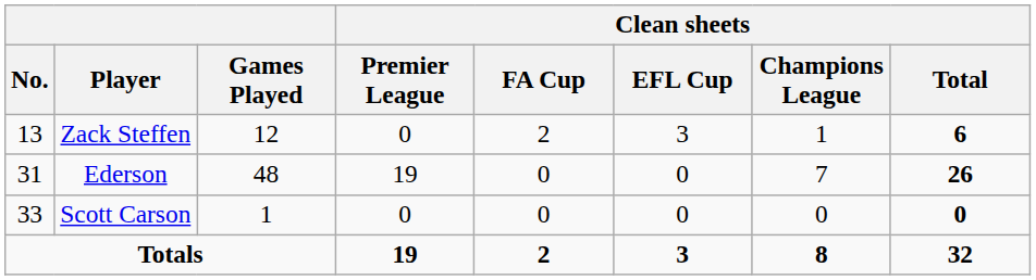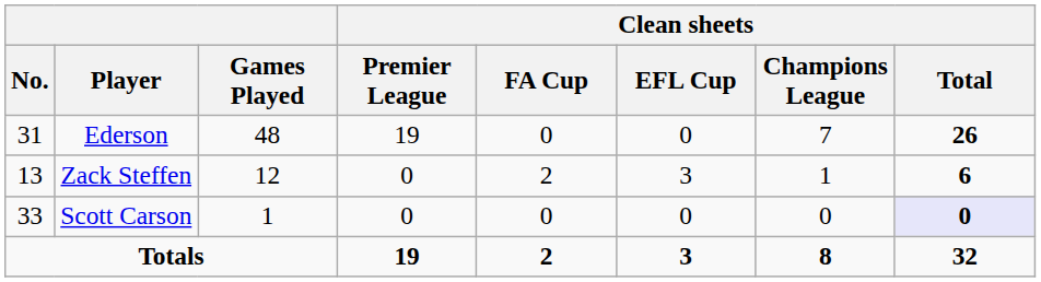rows swapped: Ederson <-> Zack Steffen
Scott Carson | Clean sheets / Total: no background -> lavender background
